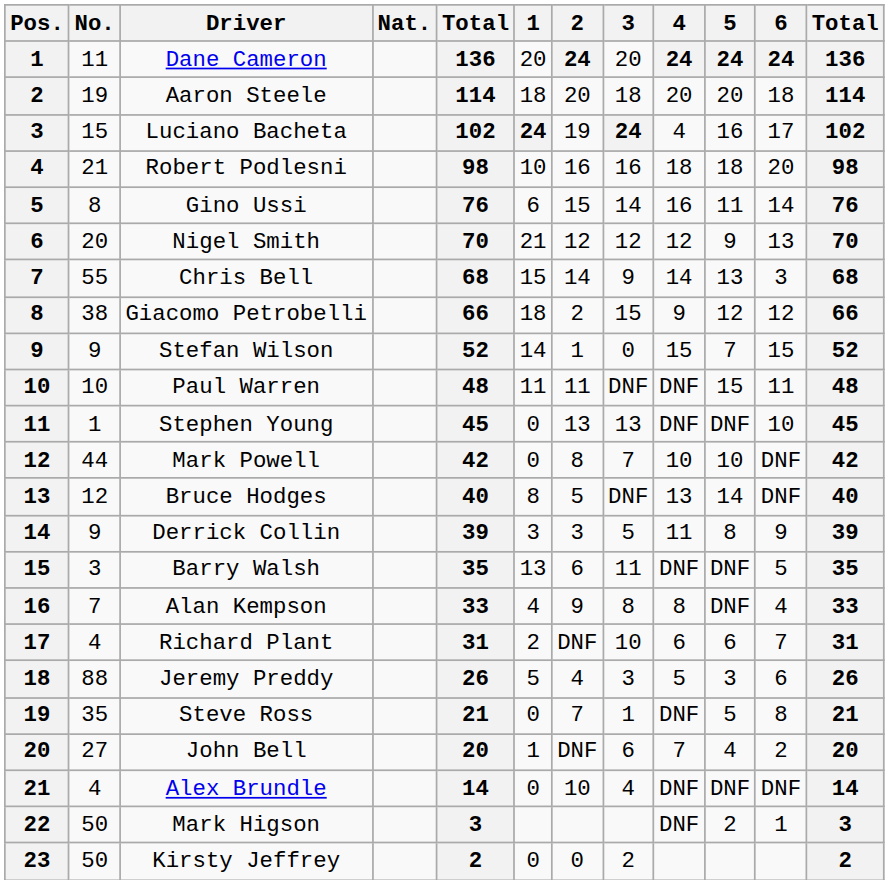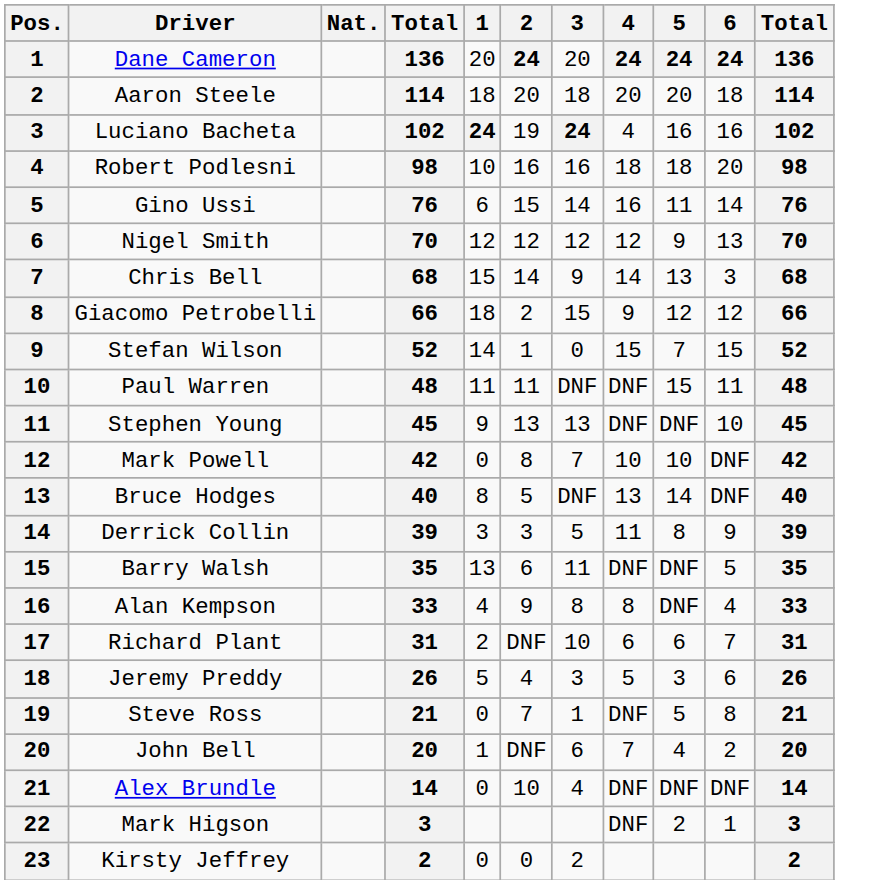- column: No. | 11 | 19 | 15 | 21 | 8 | 20 | 55 | 38 | 9 | 10 | 1 | 44 | 12 | 9 | 3 | 7 | 4 | 88 | 35 | 27 | 4 | 50 | 50
Luciano Bacheta | 6: 17 -> 16
Nigel Smith | 1: 21 -> 12
Stephen Young | 1: 0 -> 9
